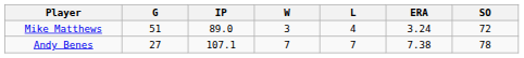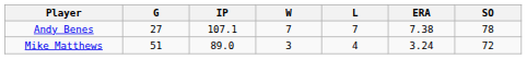rows swapped: Andy Benes <-> Mike Matthews
